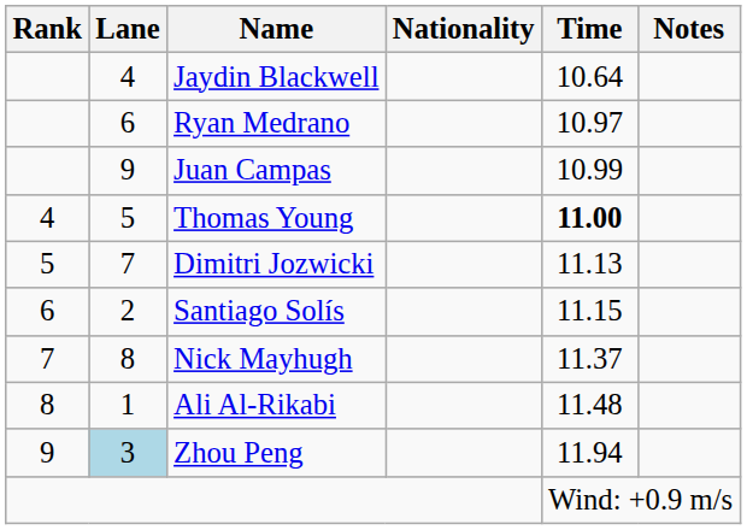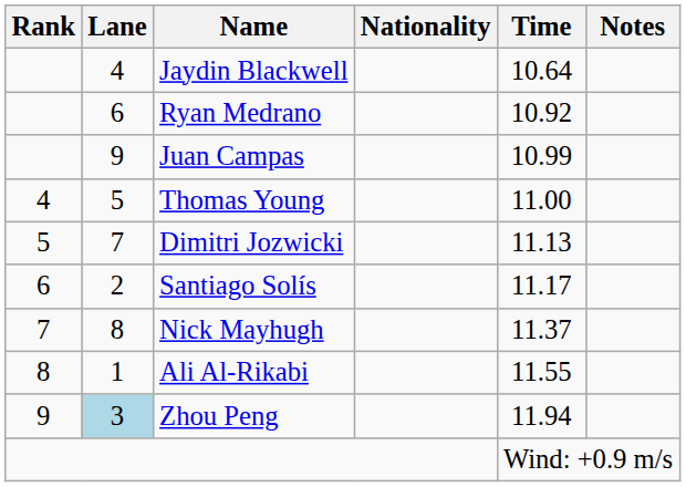Ryan Medrano | Time: 10.97 -> 10.92
Thomas Young | Time: bold -> normal
Santiago Solís | Time: 11.15 -> 11.17
Ali Al-Rikabi | Time: 11.48 -> 11.55
